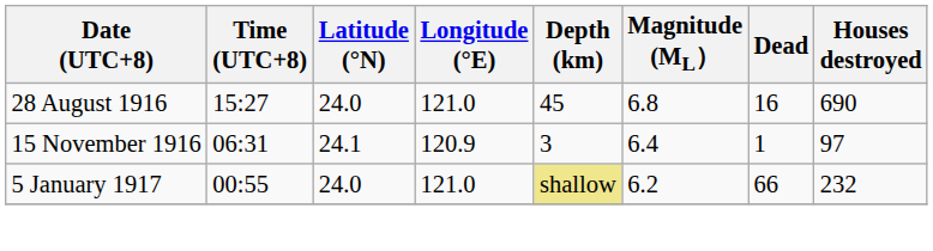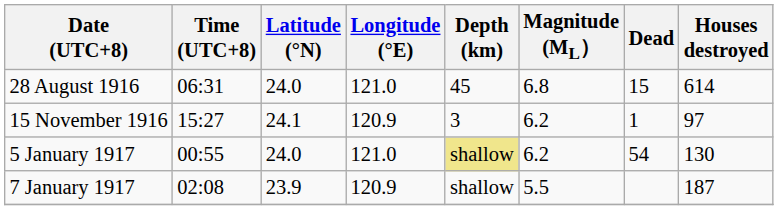28 August 1916 | Time (UTC+8): 15:27 -> 06:31
28 August 1916 | Dead: 16 -> 15
28 August 1916 | Houses destroyed: 690 -> 614
15 November 1916 | Time (UTC+8): 06:31 -> 15:27
15 November 1916 | Magnitude (ML）: 6.4 -> 6.2
5 January 1917 | Dead: 66 -> 54
5 January 1917 | Houses destroyed: 232 -> 130
+ row: 7 January 1917 | 02:08 | 23.9 | 120.9 | shallow | 5.5 | 187
